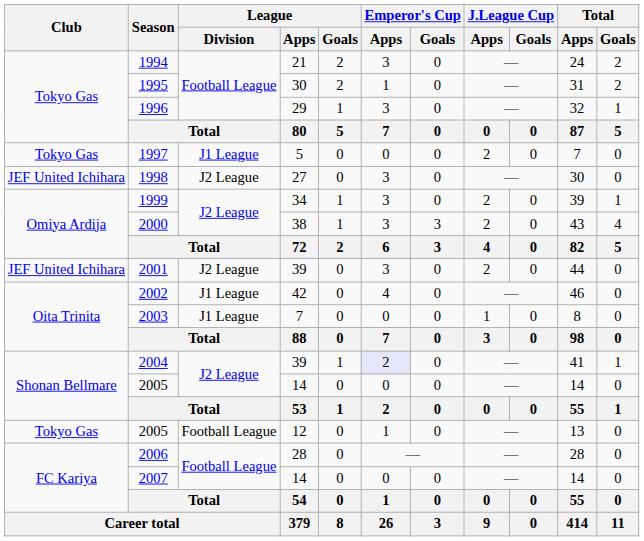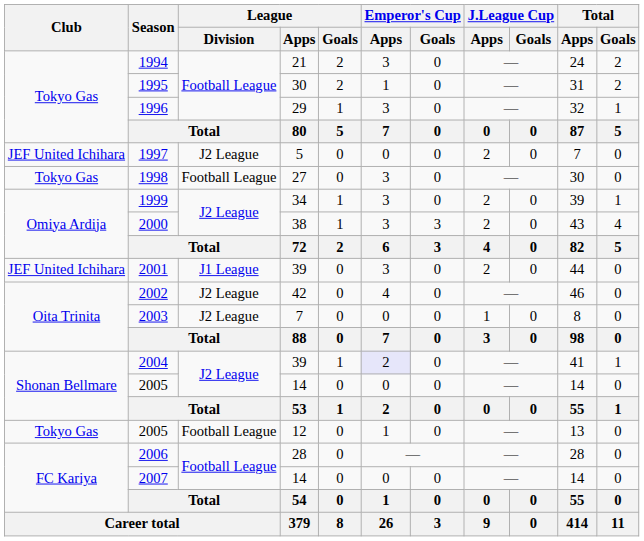1997 | Club: Tokyo Gas -> JEF United Ichihara
1997 | League / Division: J1 League -> J2 League
1998 | Club: JEF United Ichihara -> Tokyo Gas
1998 | League / Division: J2 League -> Football League
2001 | League / Division: J2 League -> J1 League
2002 | League / Division: J1 League -> J2 League
2003 | League / Division: J1 League -> J2 League
